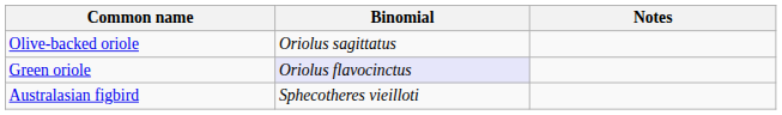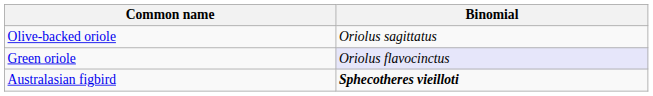- column: Notes
Australasian figbird | Binomial: normal -> bold
